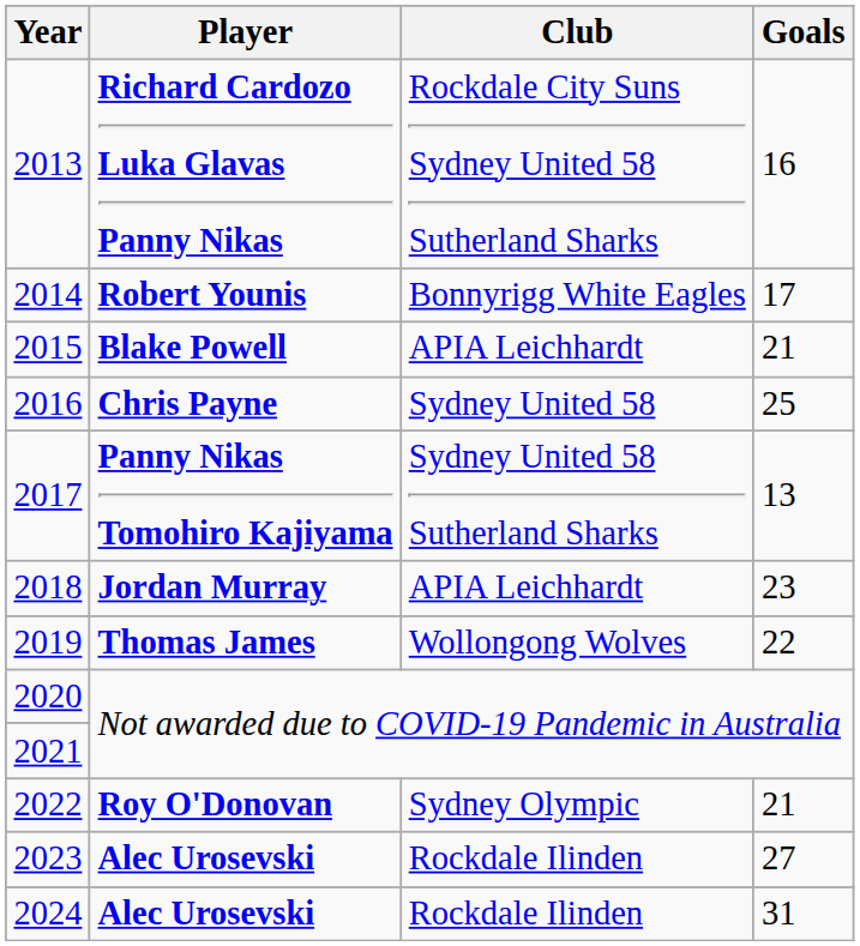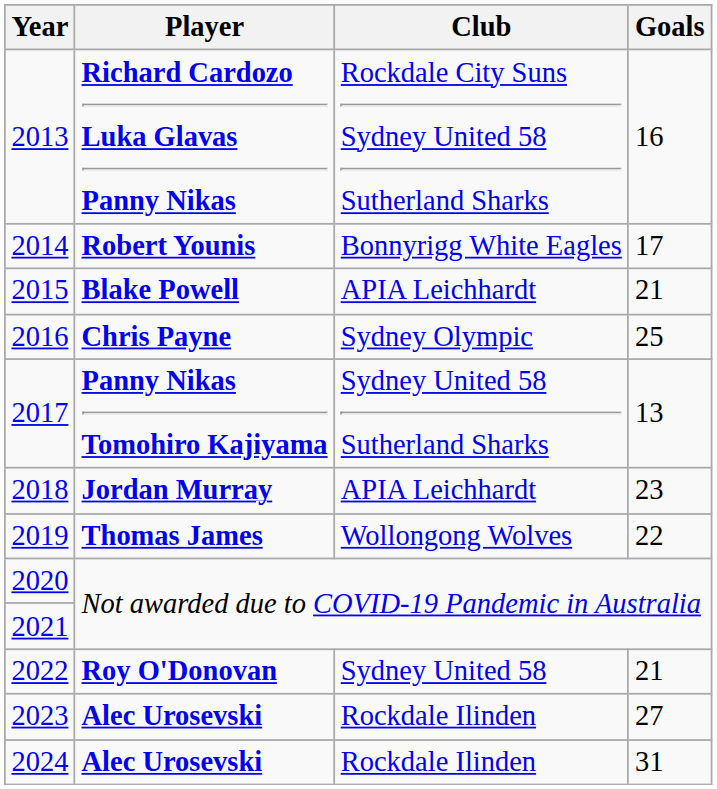2016 | Club: Sydney United 58 -> Sydney Olympic
2022 | Club: Sydney Olympic -> Sydney United 58
